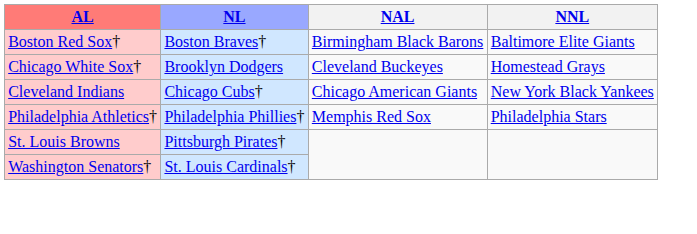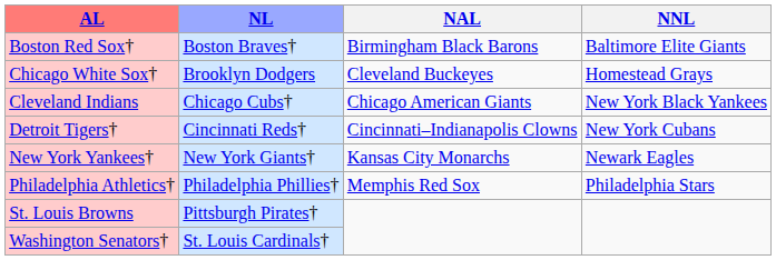+ row: Detroit Tigers† | Cincinnati Reds† | Cincinnati–Indianapolis Clowns | New York Cubans
+ row: New York Yankees† | New York Giants† | Kansas City Monarchs | Newark Eagles
